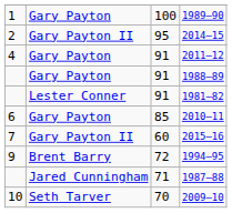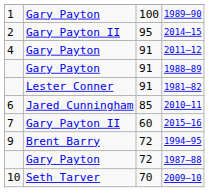2010–11 | column 2: Gary Payton -> Jared Cunningham
1987–88 | column 2: Jared Cunningham -> Gary Payton
1987–88 | column 3: 71 -> 72
